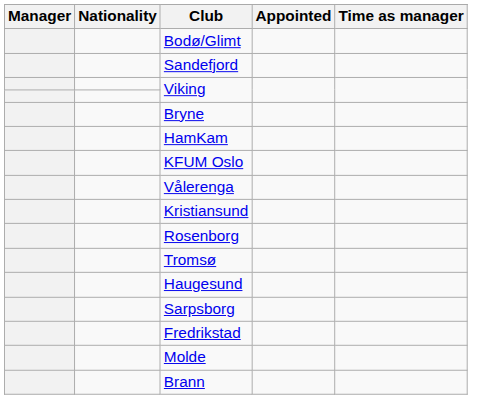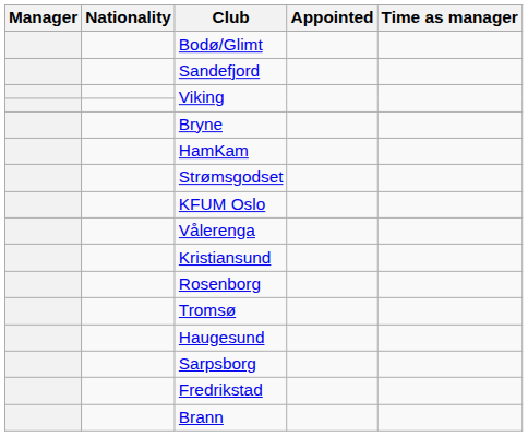+ row: Strømsgodset
- row: Molde
